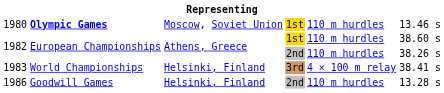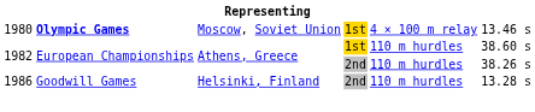1980 | column 5: 110 m hurdles -> 4 × 100 m relay
- row: 1983 | World Championships | Helsinki, Finland | 3rd | 4 × 100 m relay | 38.41 s
